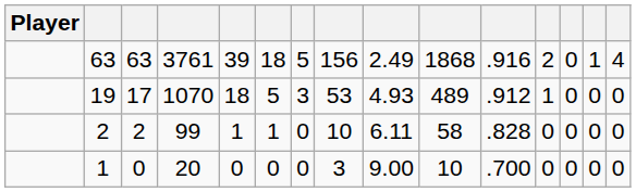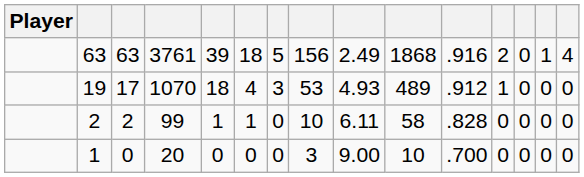19 | column 6: 5 -> 4
